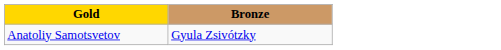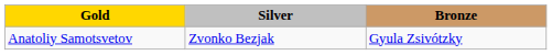+ column: Silver | Zvonko Bezjak
